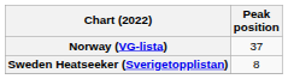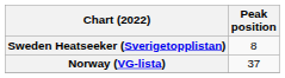rows swapped: Norway (VG-lista) <-> Sweden Heatseeker (Sverigetopplistan)
